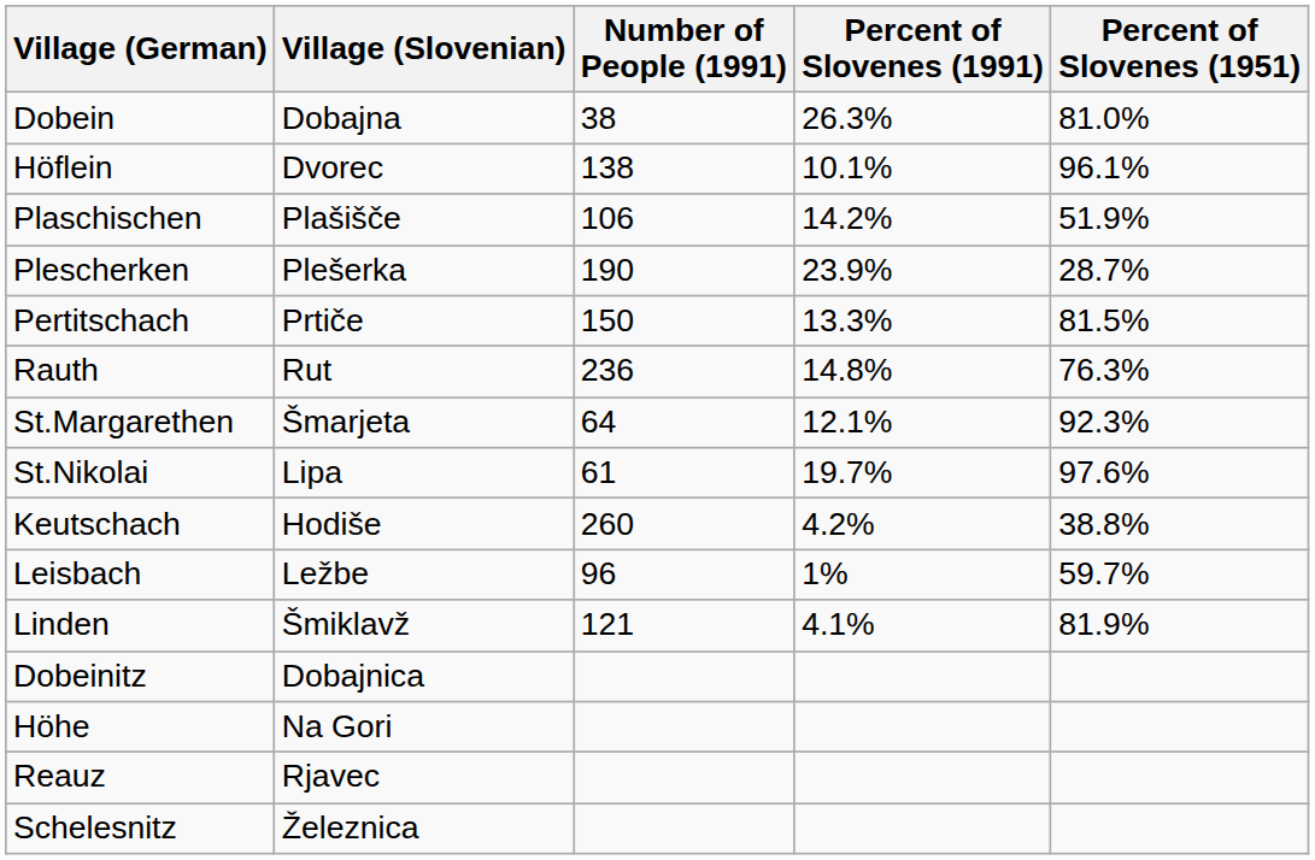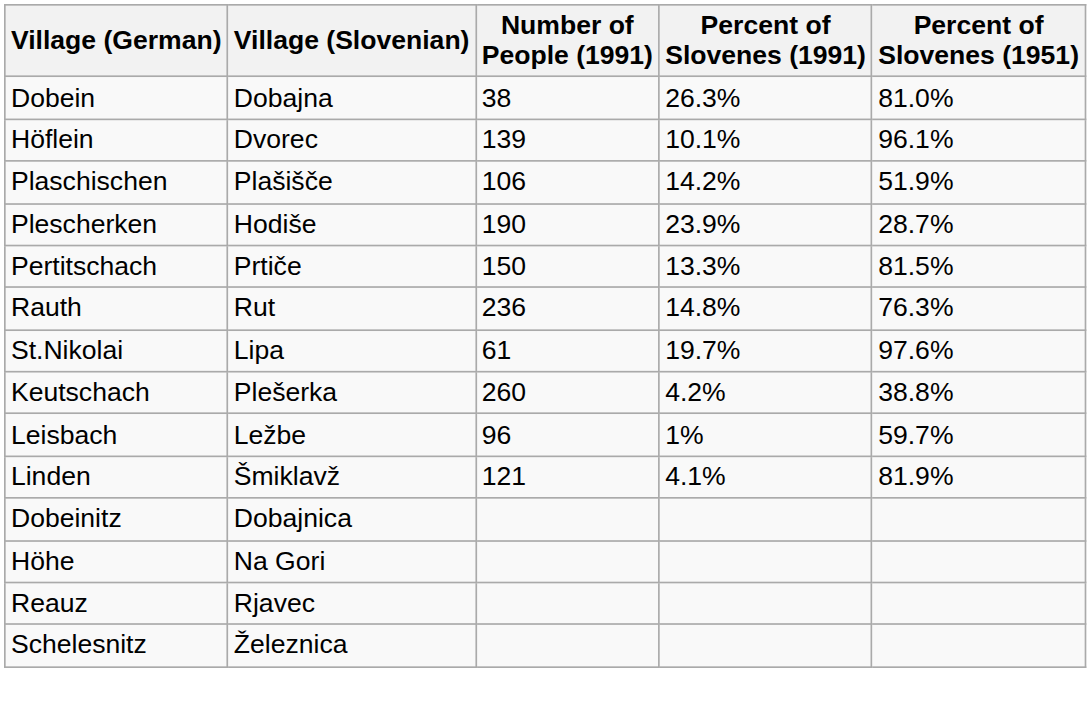Höflein | Number of People (1991): 138 -> 139
Plescherken | Village (Slovenian): Plešerka -> Hodiše
- row: St.Margarethen | Šmarjeta | 64 | 12.1% | 92.3%
Keutschach | Village (Slovenian): Hodiše -> Plešerka
